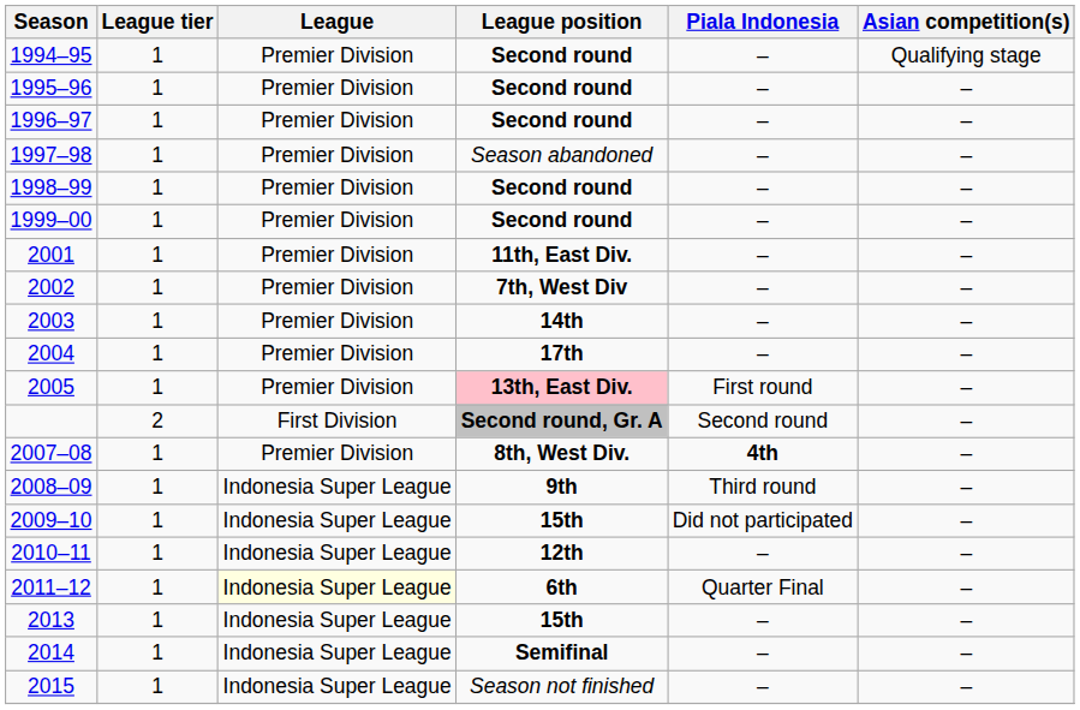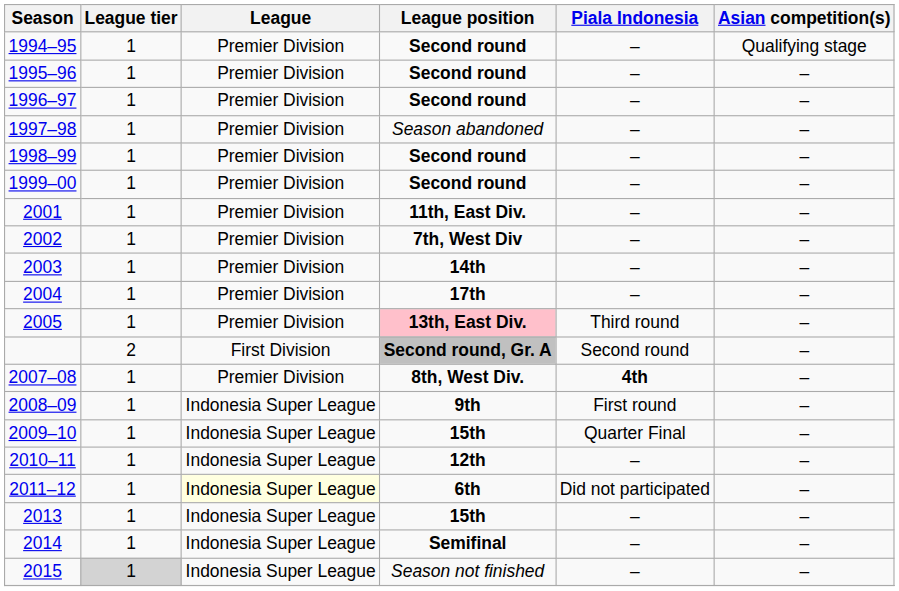2005 | Piala Indonesia: First round -> Third round
2008–09 | Piala Indonesia: Third round -> First round
2009–10 | Piala Indonesia: Did not participated -> Quarter Final
2011–12 | Piala Indonesia: Quarter Final -> Did not participated
2015 | League tier: no background -> lightgrey background
